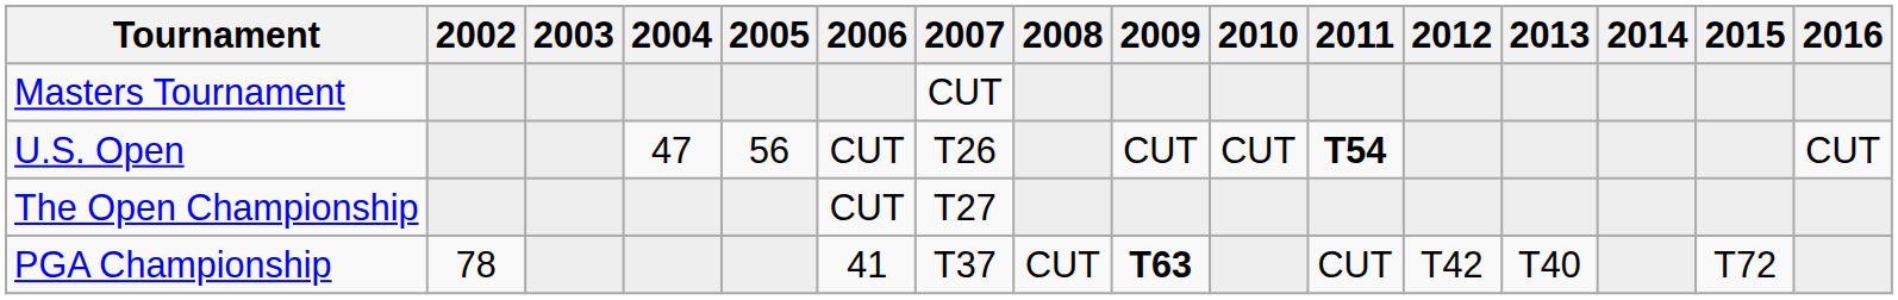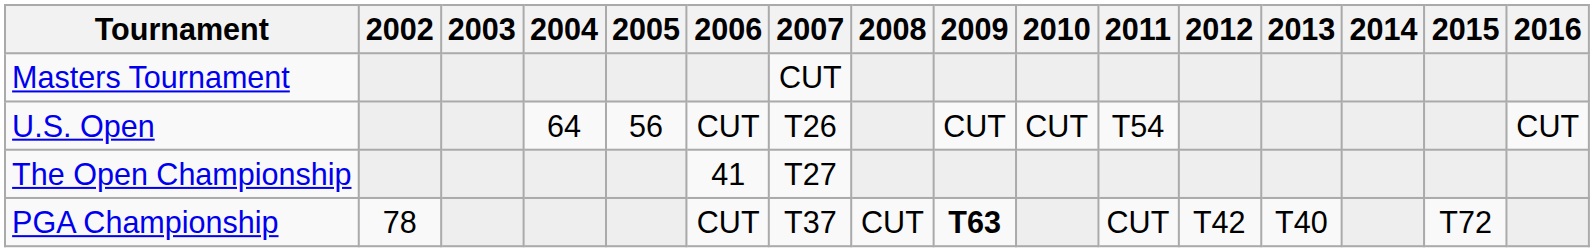U.S. Open | 2004: 47 -> 64
U.S. Open | 2011: bold -> normal
The Open Championship | 2006: CUT -> 41
PGA Championship | 2006: 41 -> CUT
